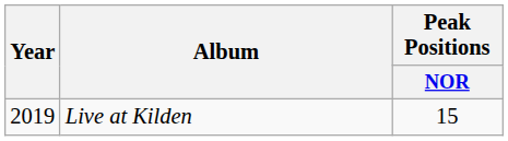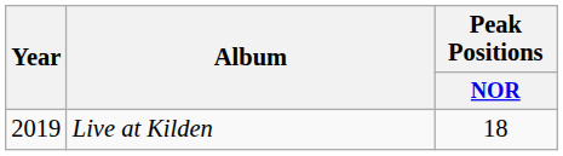Live at Kilden | Peak Positions / NOR: 15 -> 18
